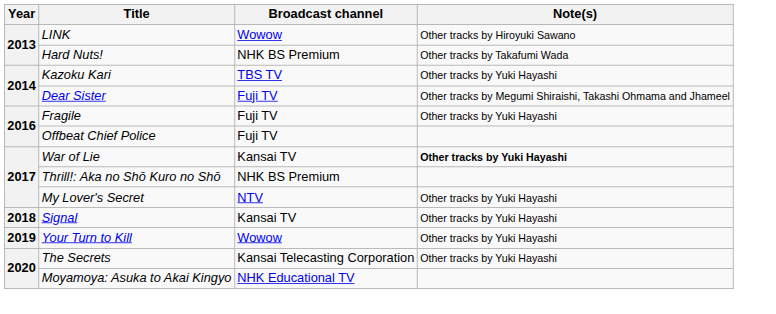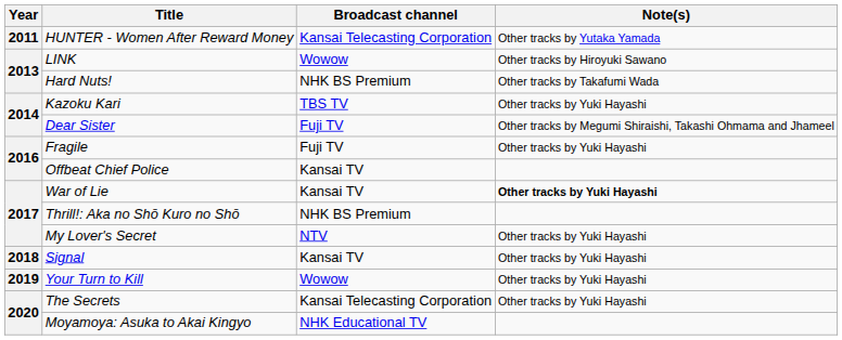+ row: 2011 | HUNTER - Women After Reward Money | Kansai Telecasting Corporation | Other tracks by Yutaka Yamada
Offbeat Chief Police | Broadcast channel: Fuji TV -> Kansai TV
